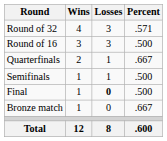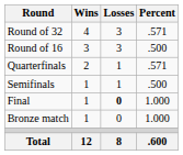Quarterfinals | Percent: .667 -> .571
Final | Percent: .500 -> 1.000
Bronze match | Percent: .667 -> 1.000
